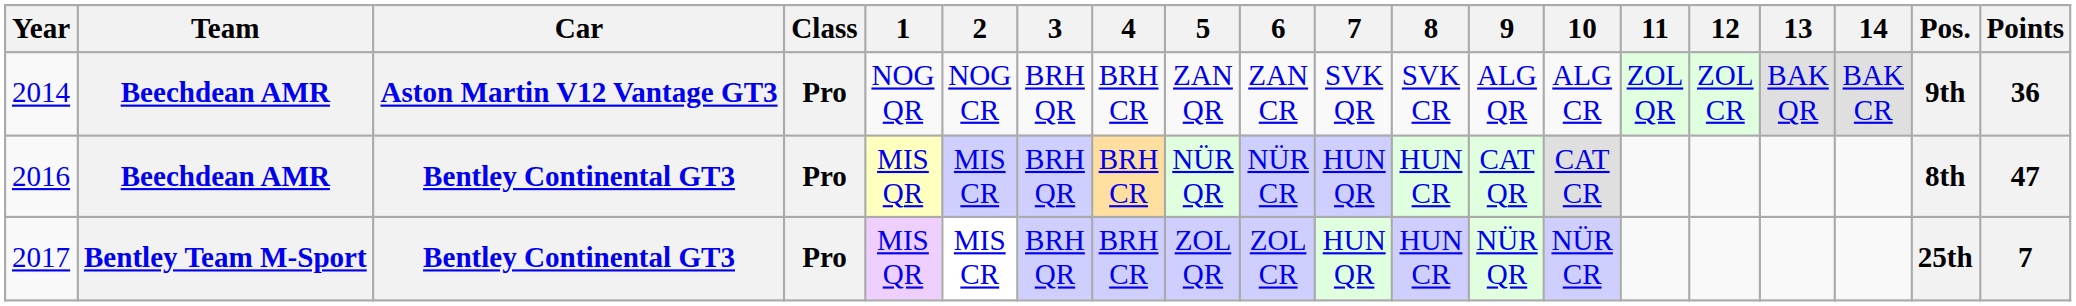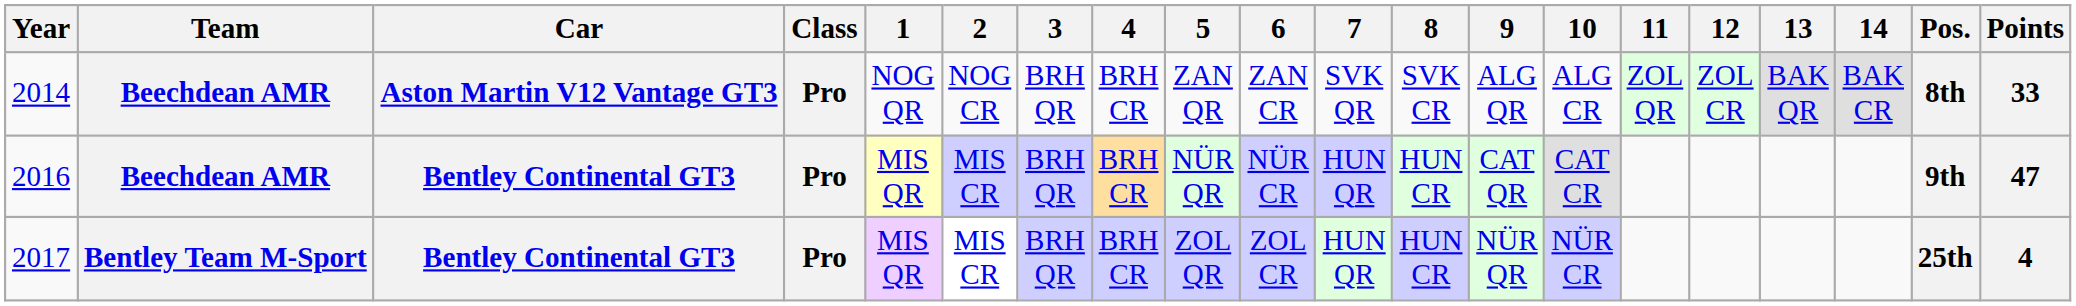2014 | Pos.: 9th -> 8th
2014 | Points: 36 -> 33
2016 | Pos.: 8th -> 9th
2017 | Points: 7 -> 4
